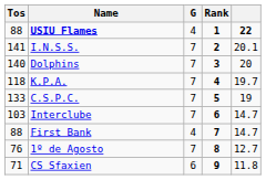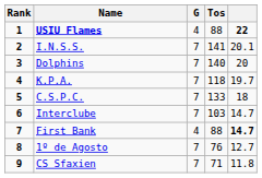columns swapped: Rank <-> Tos
C.S.P.C. | column 5: 19 -> 18
First Bank | column 5: normal -> bold
CS Sfaxien | G: 6 -> 7
